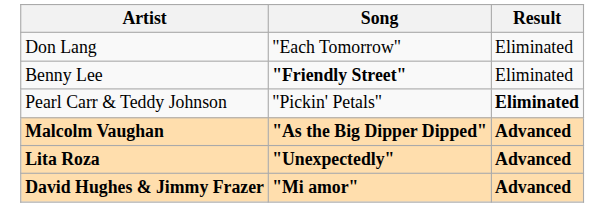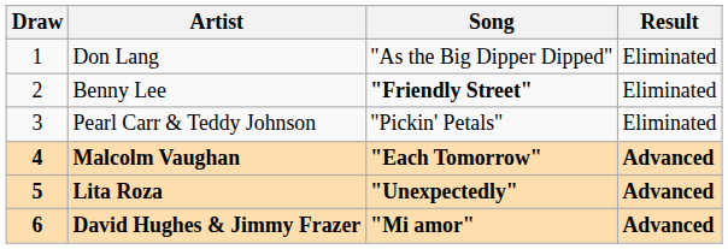+ column: Draw | 1 | 2 | 3 | 4 | 5 | 6
Don Lang | Song: "Each Tomorrow" -> "As the Big Dipper Dipped"
Pearl Carr & Teddy Johnson | Result: bold -> normal
Malcolm Vaughan | Song: "As the Big Dipper Dipped" -> "Each Tomorrow"
